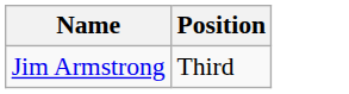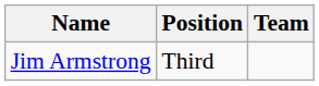+ column: Team
